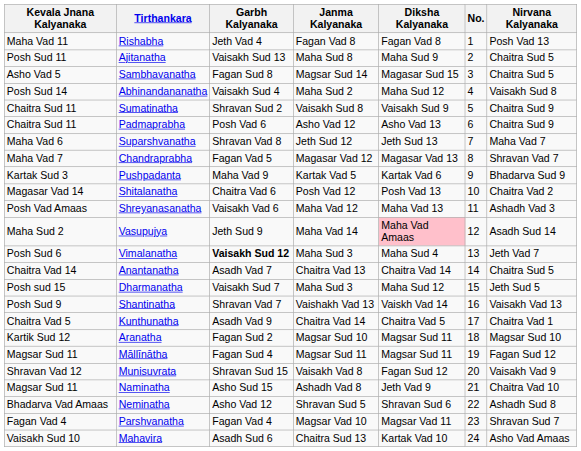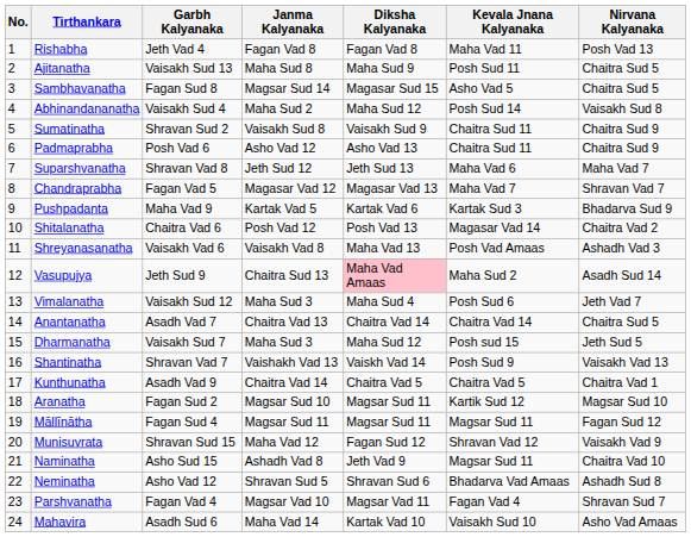columns swapped: No. <-> Kevala Jnana Kalyanaka
Shreyanasanatha | Janma Kalyanaka: Maha Vad 12 -> Vaisakh Vad 8
Vasupujya | Janma Kalyanaka: Maha Vad 14 -> Chaitra Sud 13
Vimalanatha | Garbh Kalyanaka: bold -> normal
Munisuvrata | Janma Kalyanaka: Vaisakh Vad 8 -> Maha Vad 12
Mahavira | Janma Kalyanaka: Chaitra Sud 13 -> Maha Vad 14
